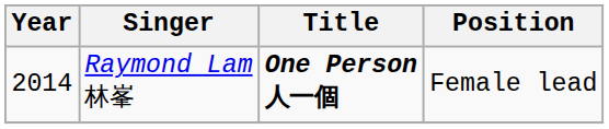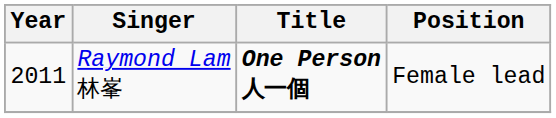Raymond Lam 林峯 | Year: 2014 -> 2011
